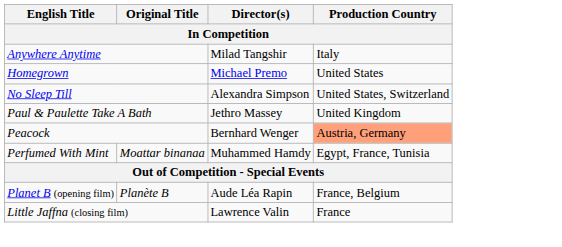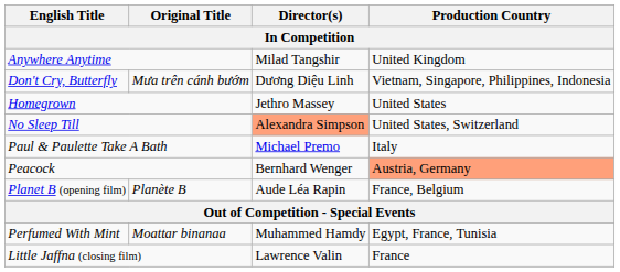Anywhere Anytime | Production Country: Italy -> United Kingdom
+ row: Don't Cry, Butterfly | Mưa trên cánh bướm | Dương Diệu Linh | Vietnam, Singapore, Philippines, Indonesia
Homegrown | Director(s): Michael Premo -> Jethro Massey
No Sleep Till | Director(s): no background -> lightsalmon background
Paul & Paulette Take A Bath | Director(s): Jethro Massey -> Michael Premo
Paul & Paulette Take A Bath | Production Country: United Kingdom -> Italy
rows swapped: Perfumed With Mint <-> Planet B (opening film)
